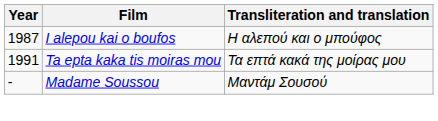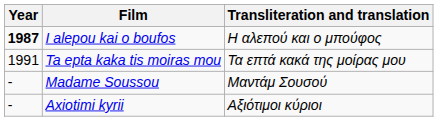I alepou kai o boufos | Year: normal -> bold
+ row: - | Axiotimi kyrii | Αξιότιμοι κύριοι
